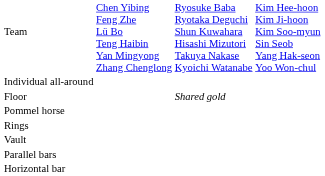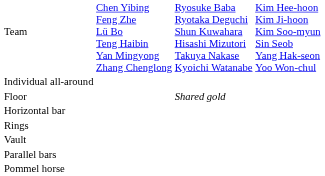rows swapped: Pommel horse <-> Horizontal bar
